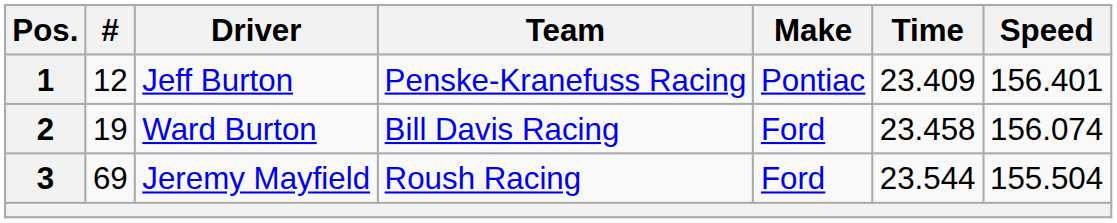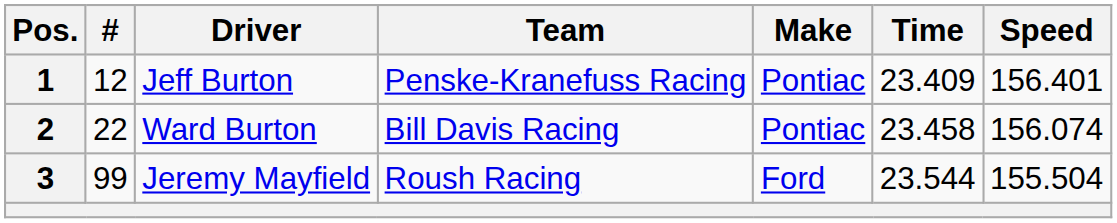2 | #: 19 -> 22
2 | Make: Ford -> Pontiac
3 | #: 69 -> 99
